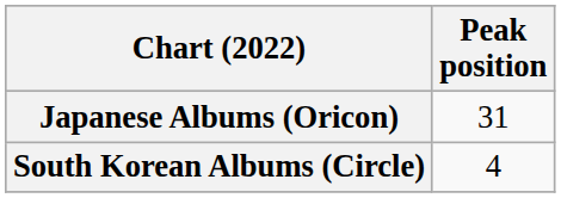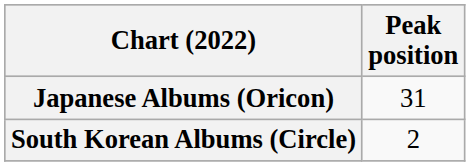South Korean Albums (Circle) | Peak position: 4 -> 2
